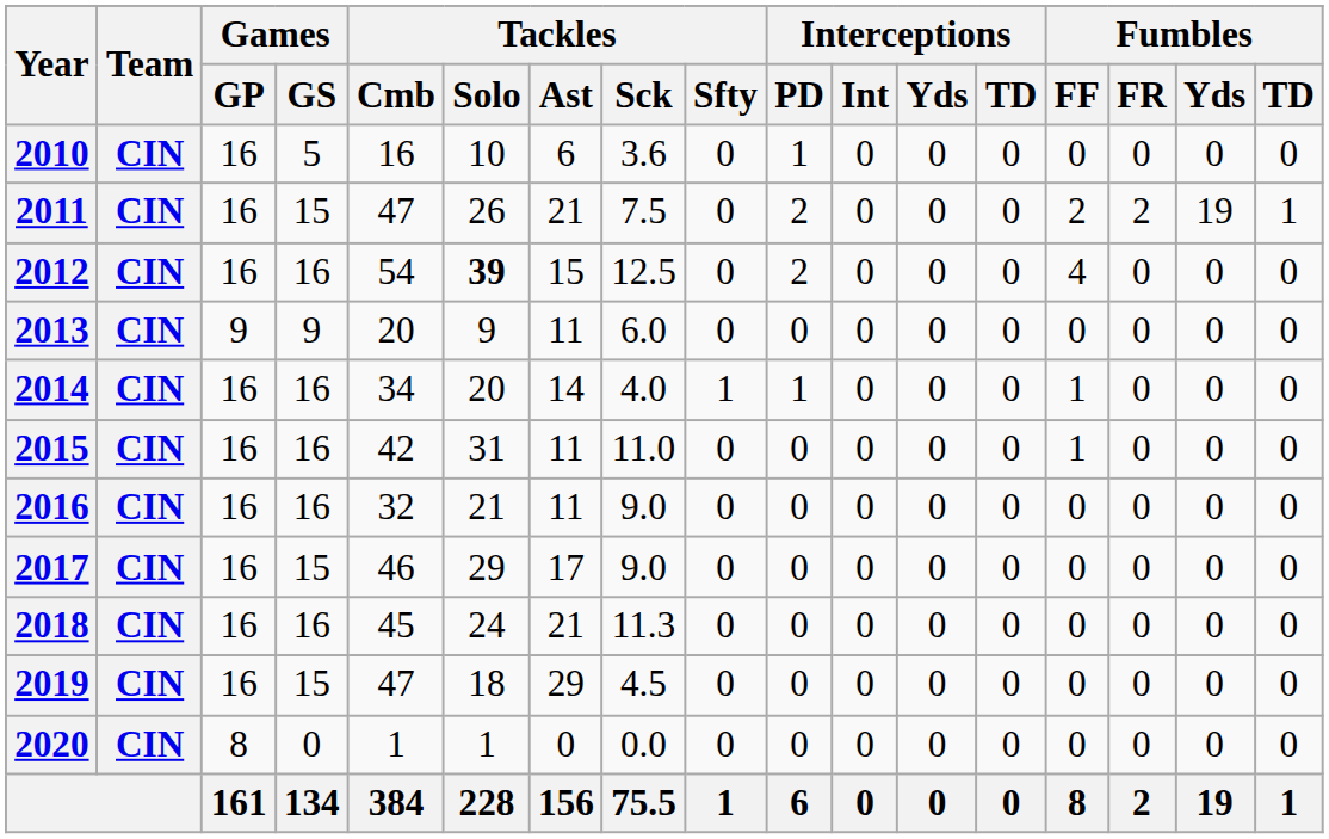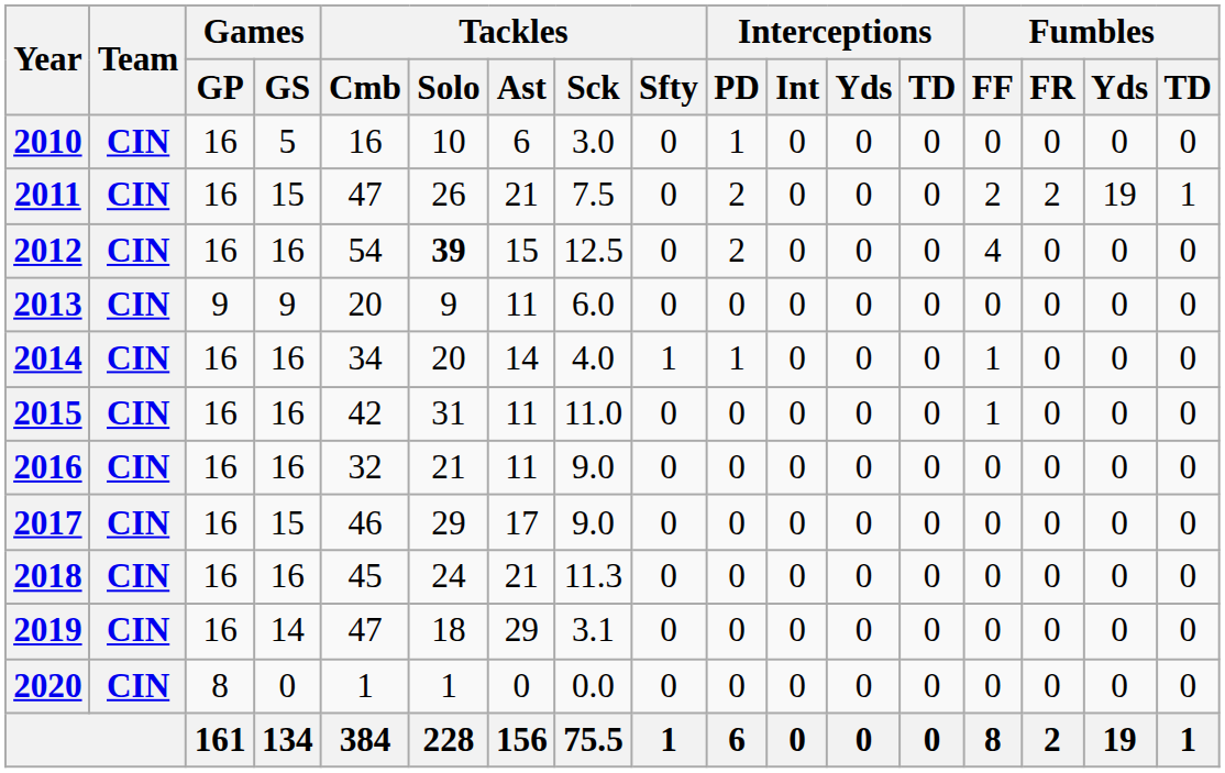2010 | Tackles / Sck: 3.6 -> 3.0
2019 | Games / GS: 15 -> 14
2019 | Tackles / Sck: 4.5 -> 3.1
